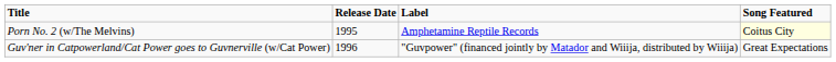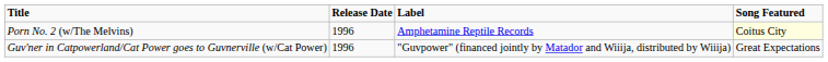Porn No. 2 (w/The Melvins) | Release Date: 1995 -> 1996
